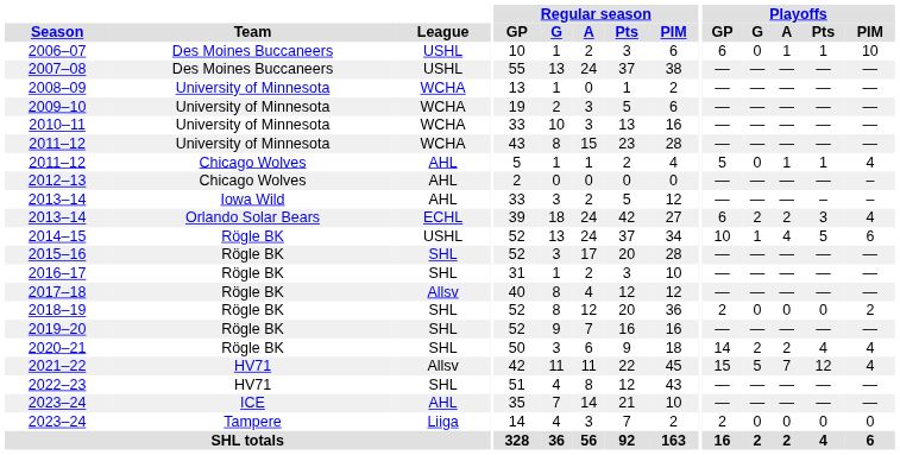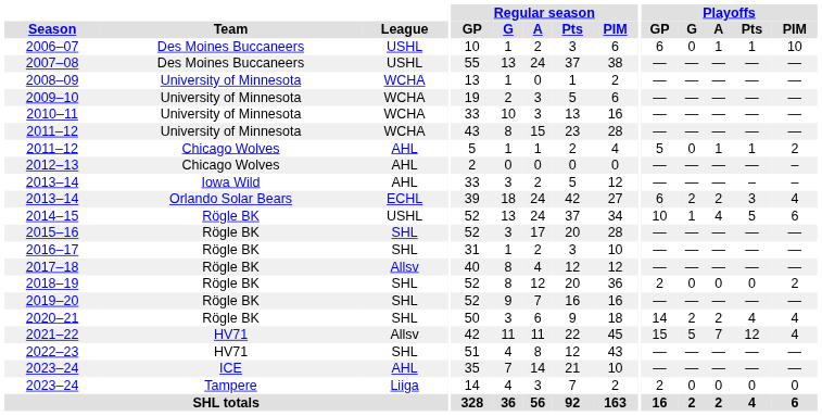2011–12 / Chicago Wolves | Playoffs / PIM: 4 -> 2
